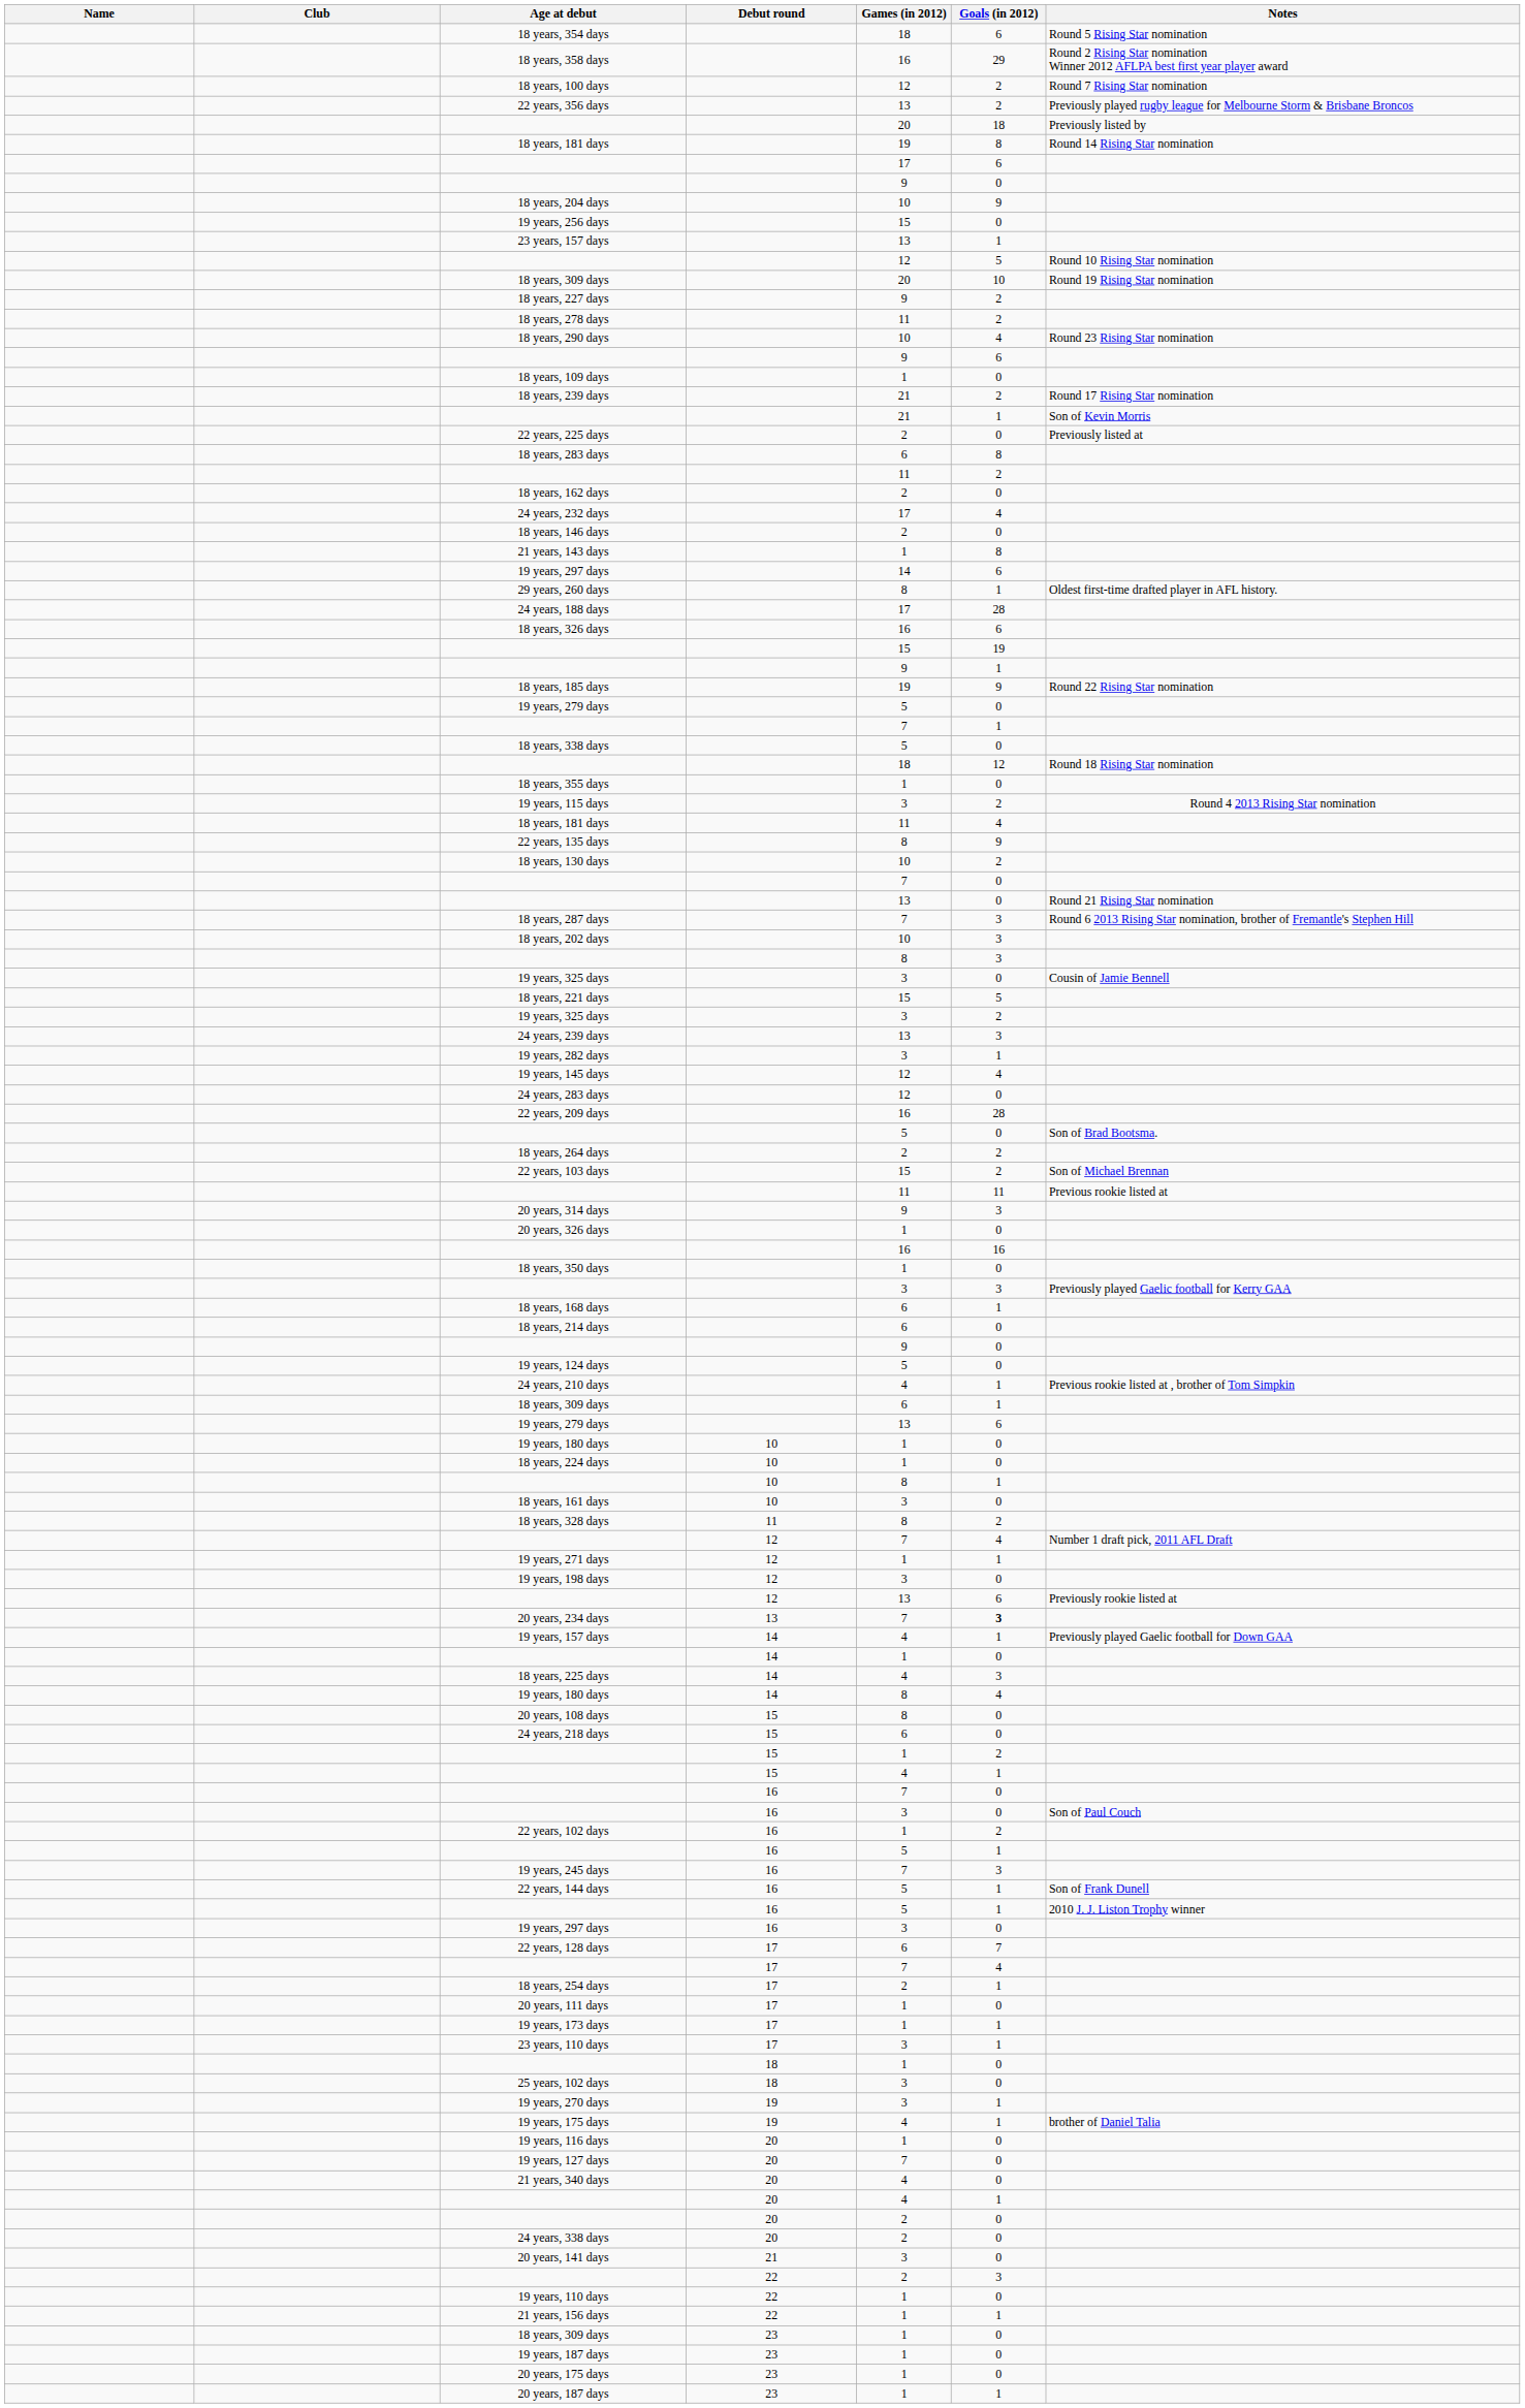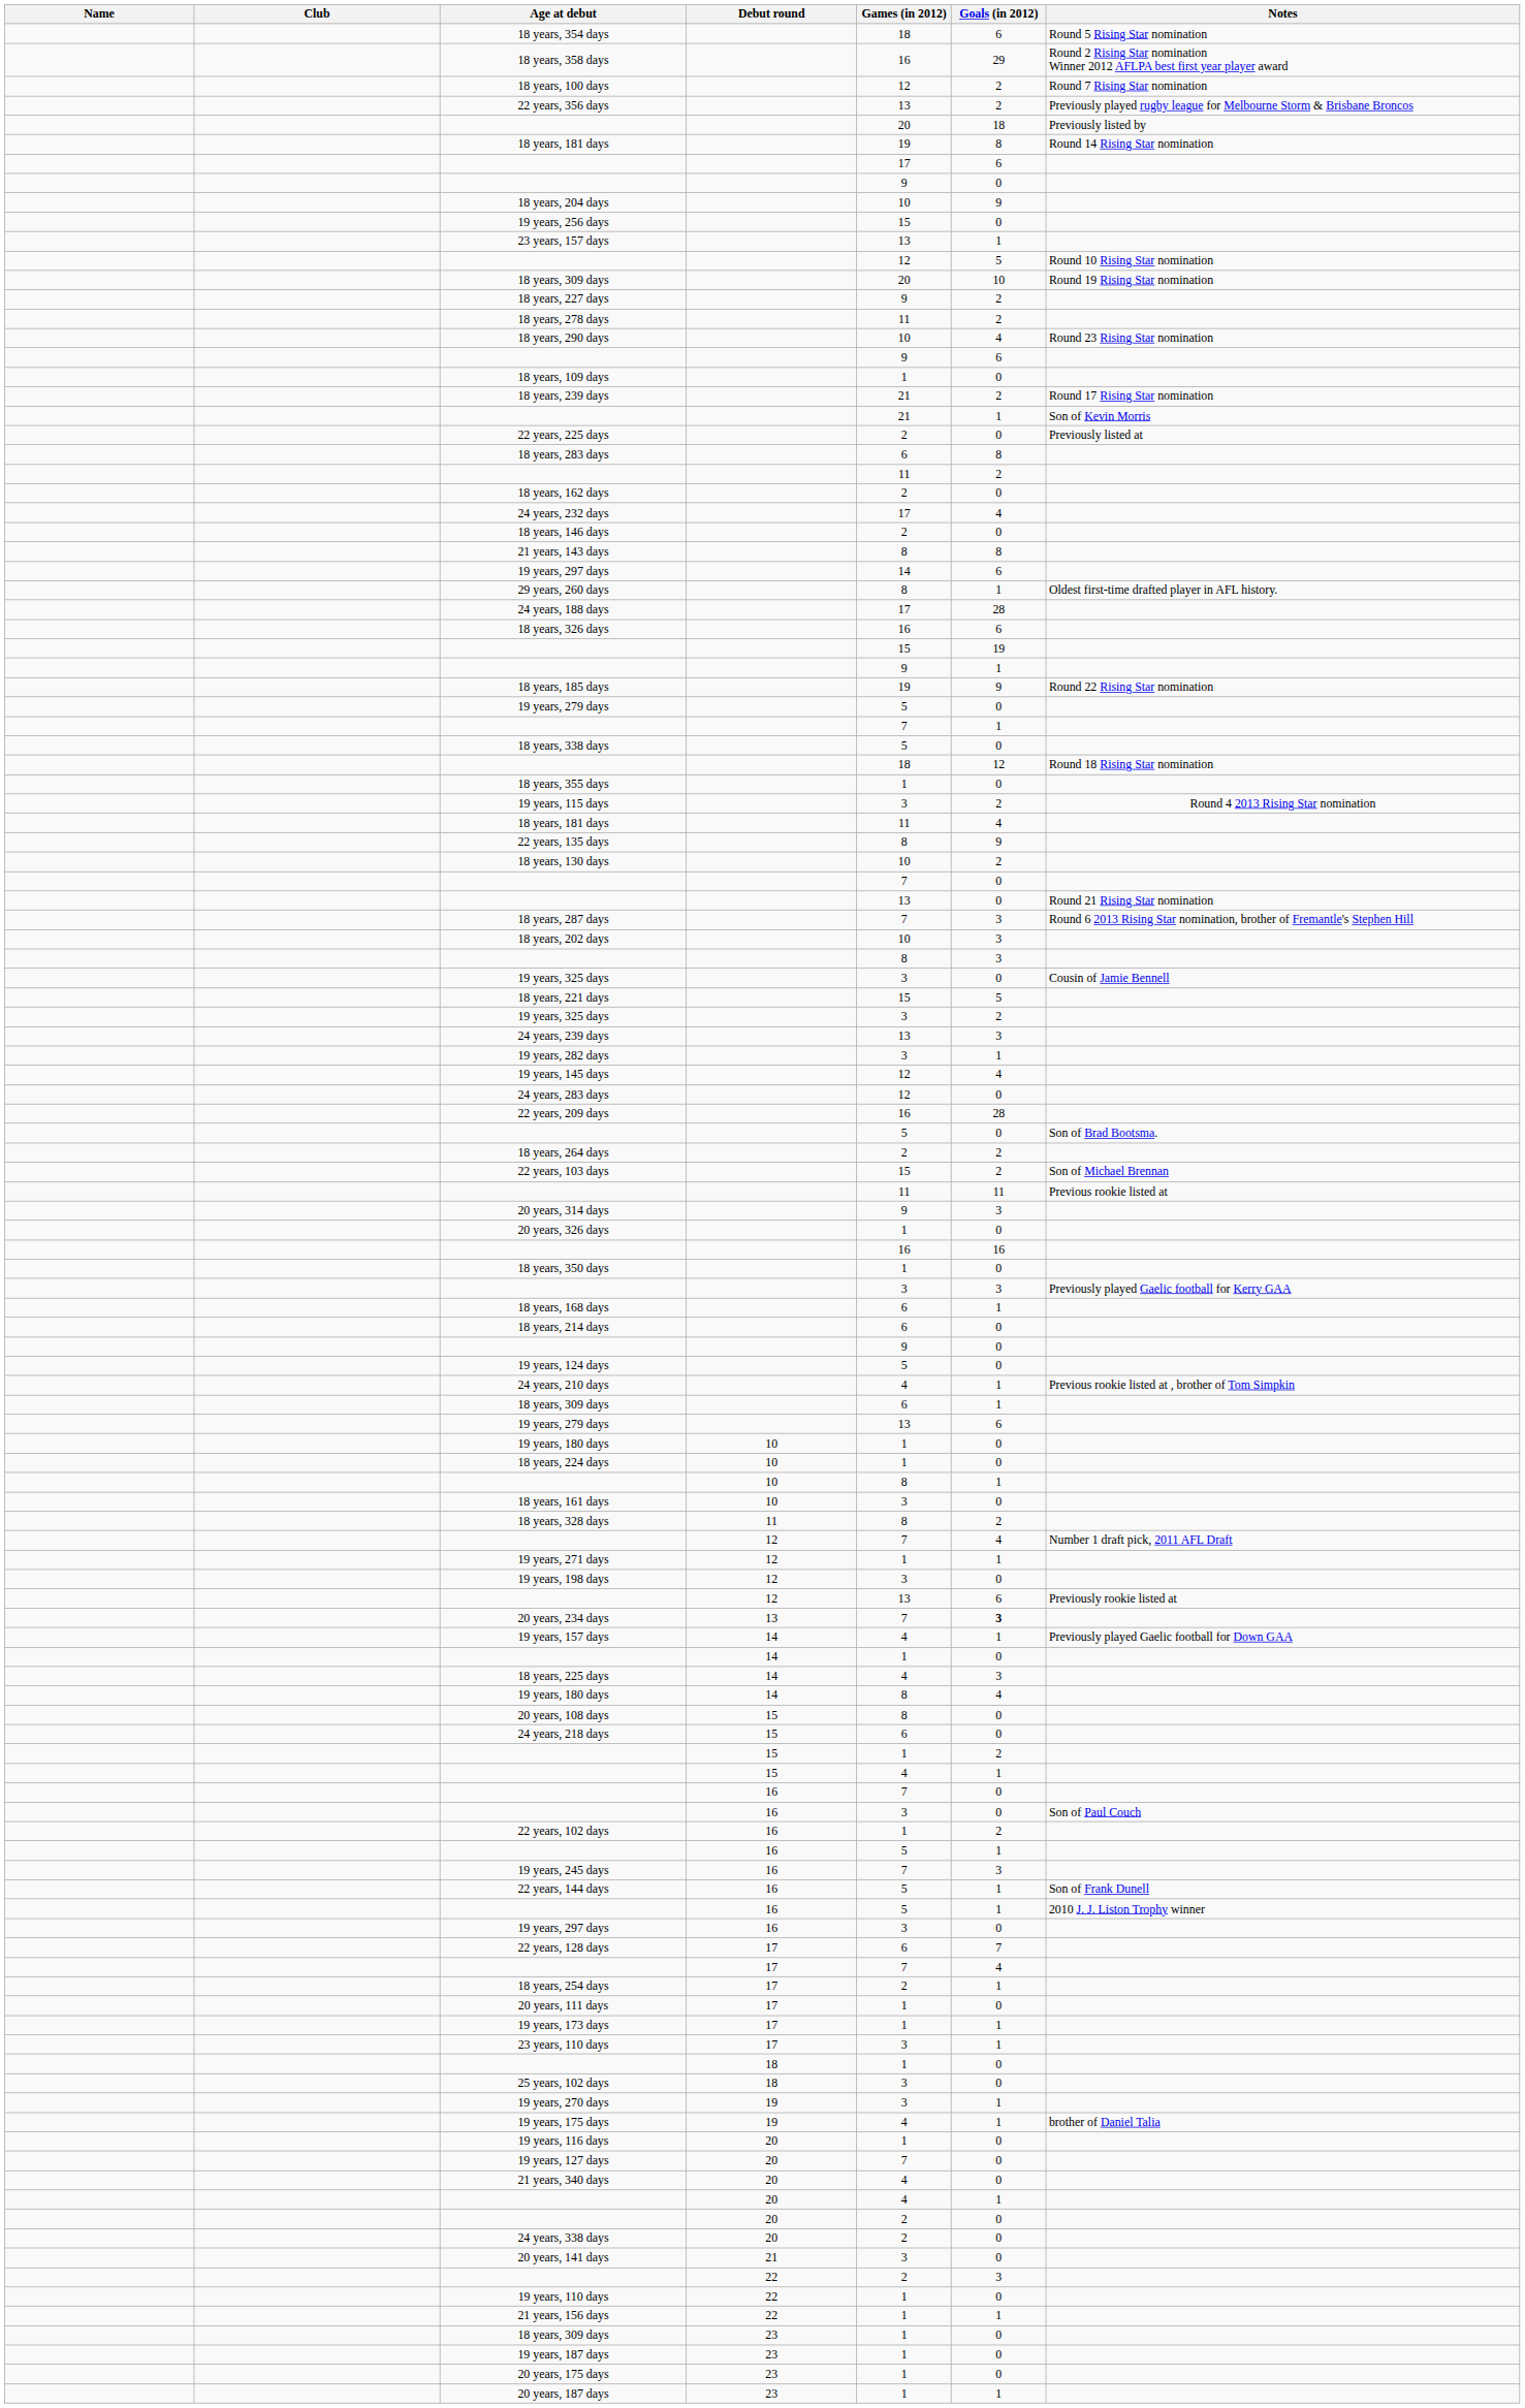21 years, 143 days | Games (in 2012): 1 -> 8
